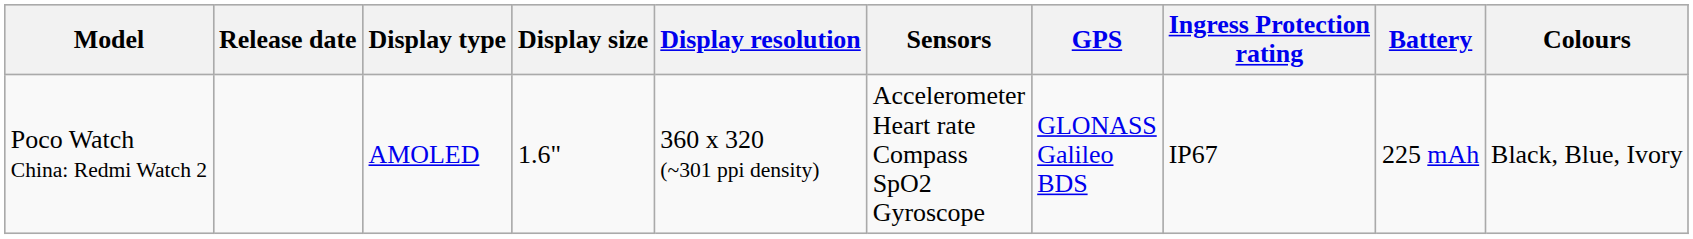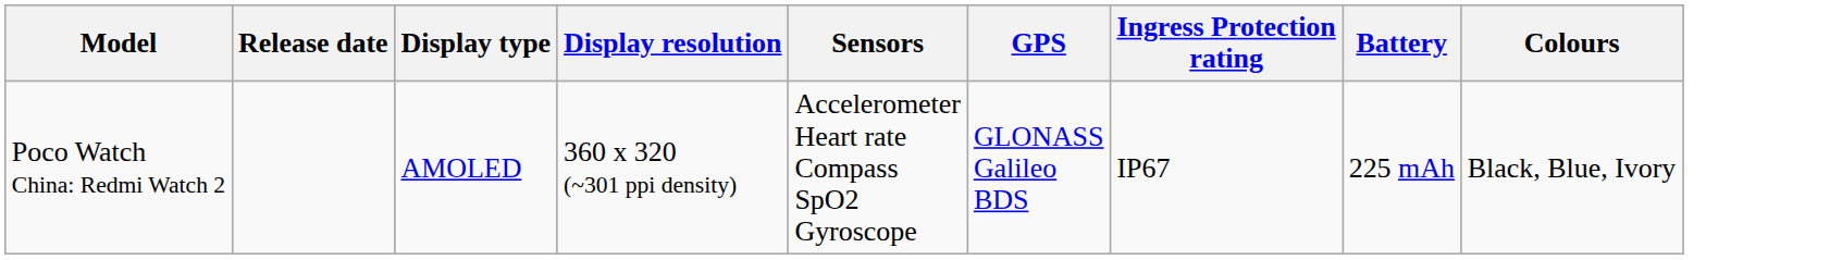- column: Display size | 1.6"
